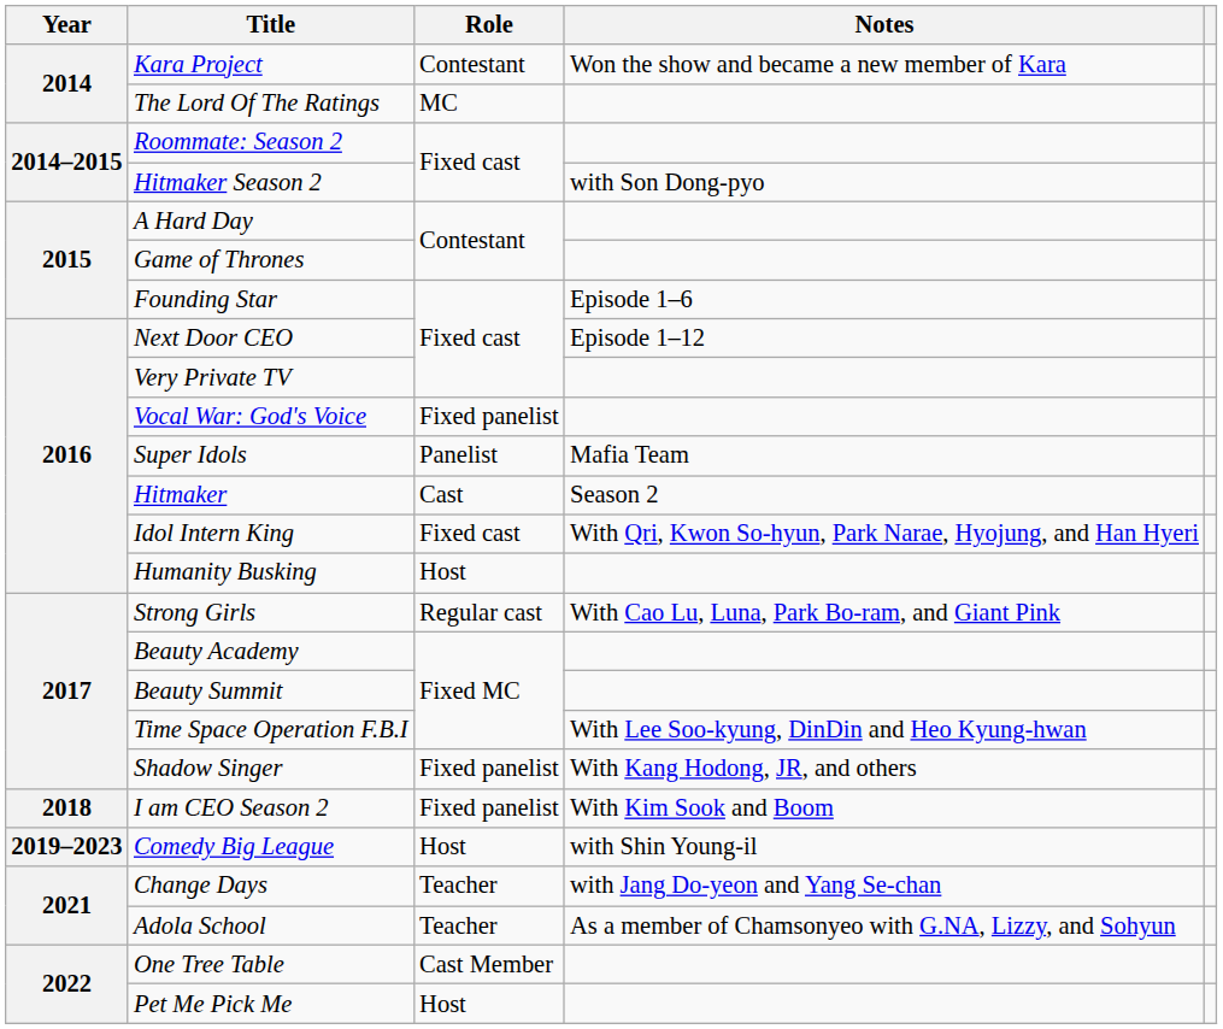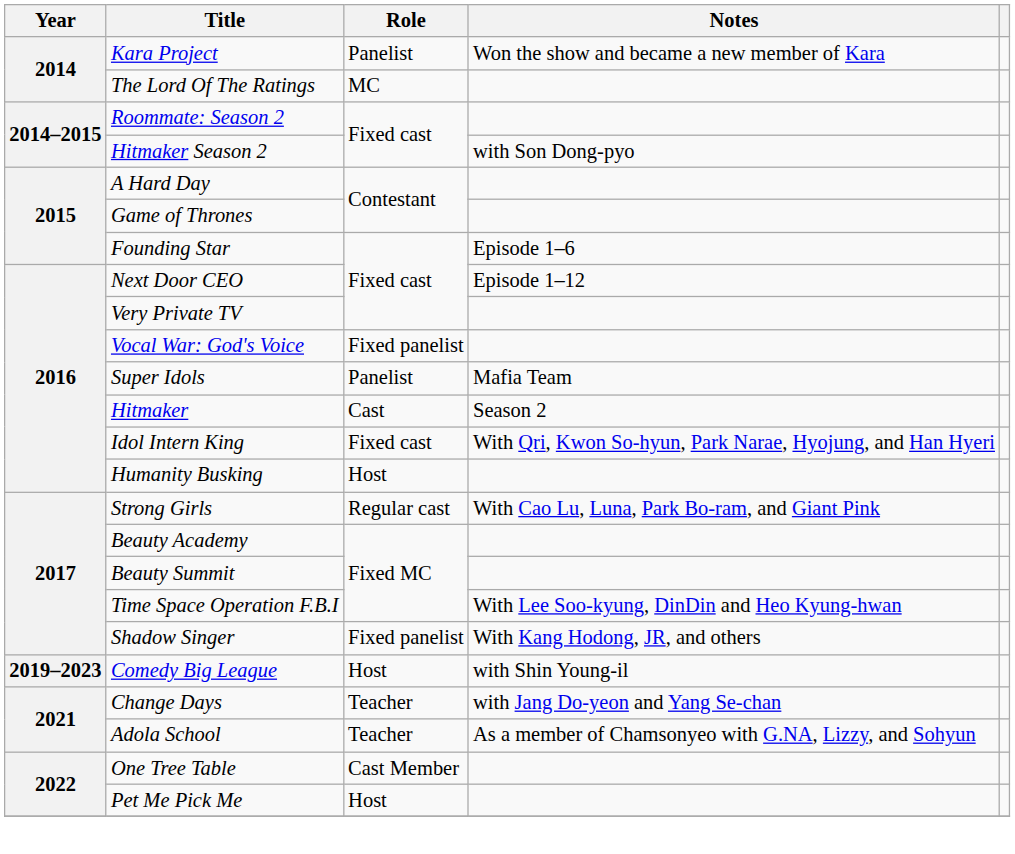Kara Project | Role: Contestant -> Panelist
- row: 2018 | I am CEO Season 2 | Fixed panelist | With Kim Sook and Boom
